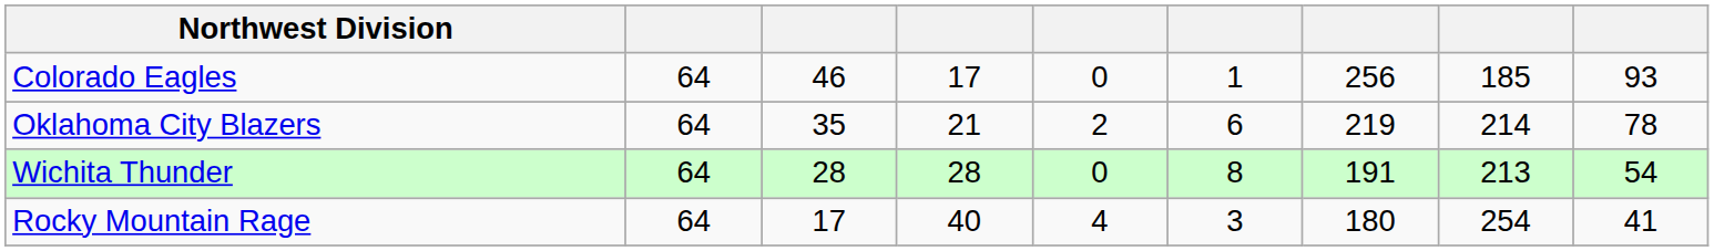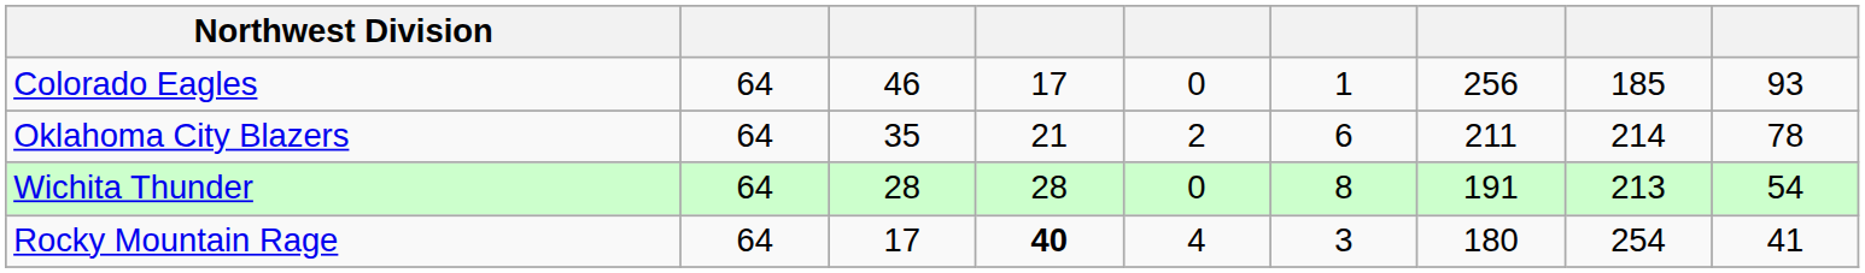Oklahoma City Blazers | column 7: 219 -> 211
Rocky Mountain Rage | column 4: normal -> bold
